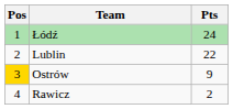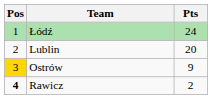Lublin | Pts: 22 -> 20
Rawicz | Pos: normal -> bold
